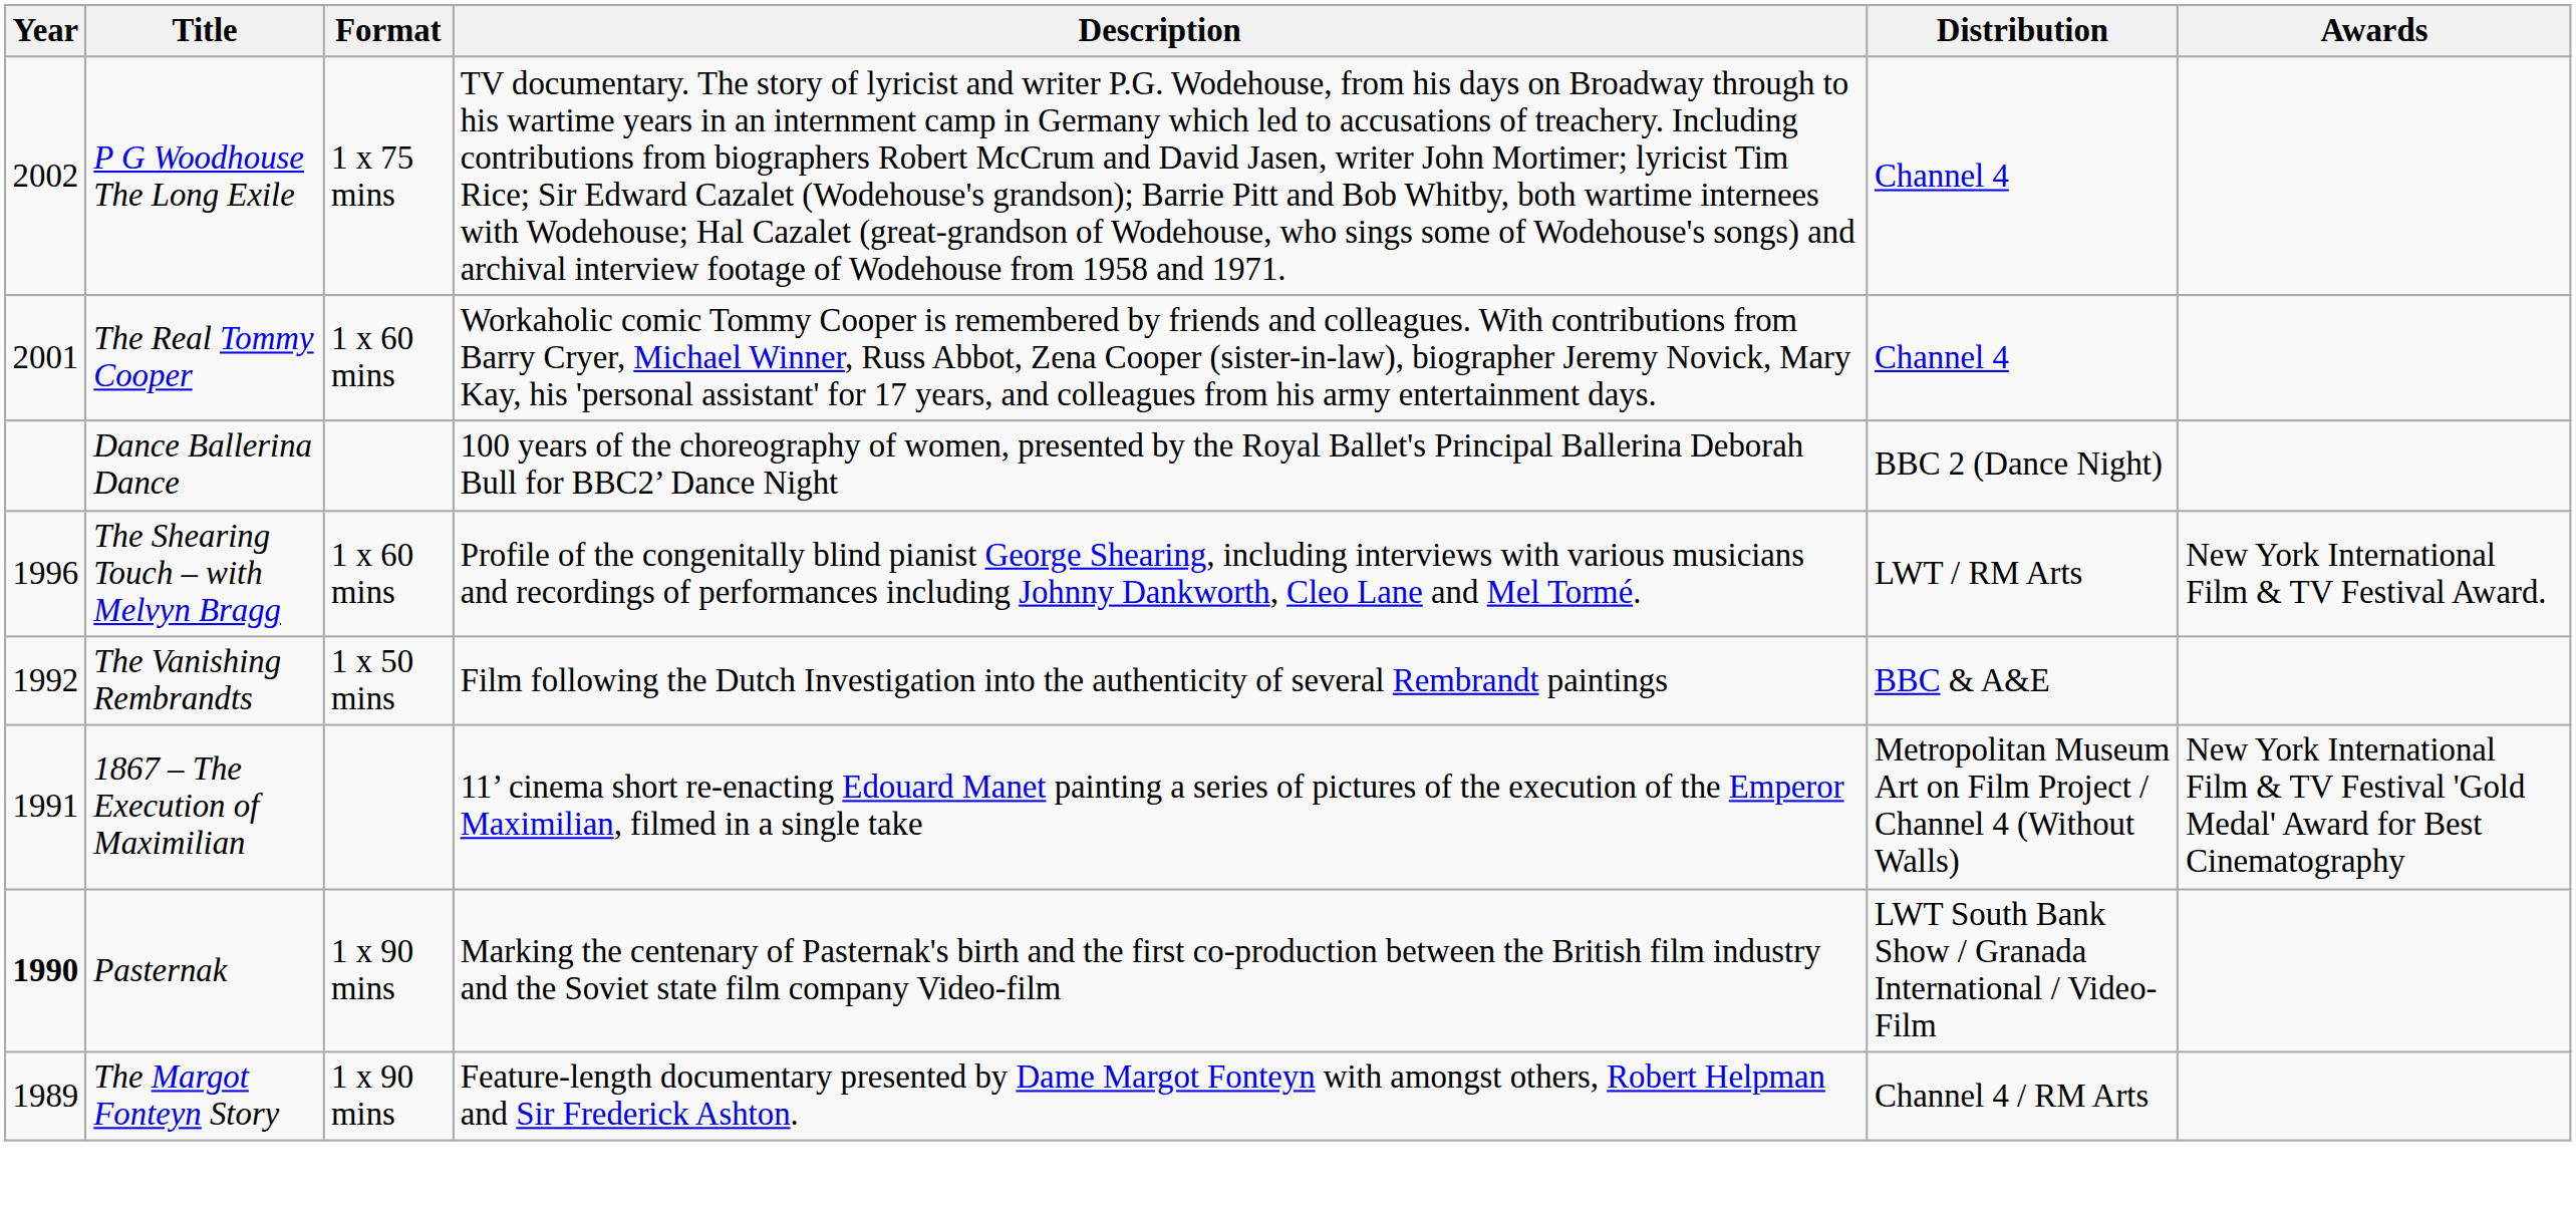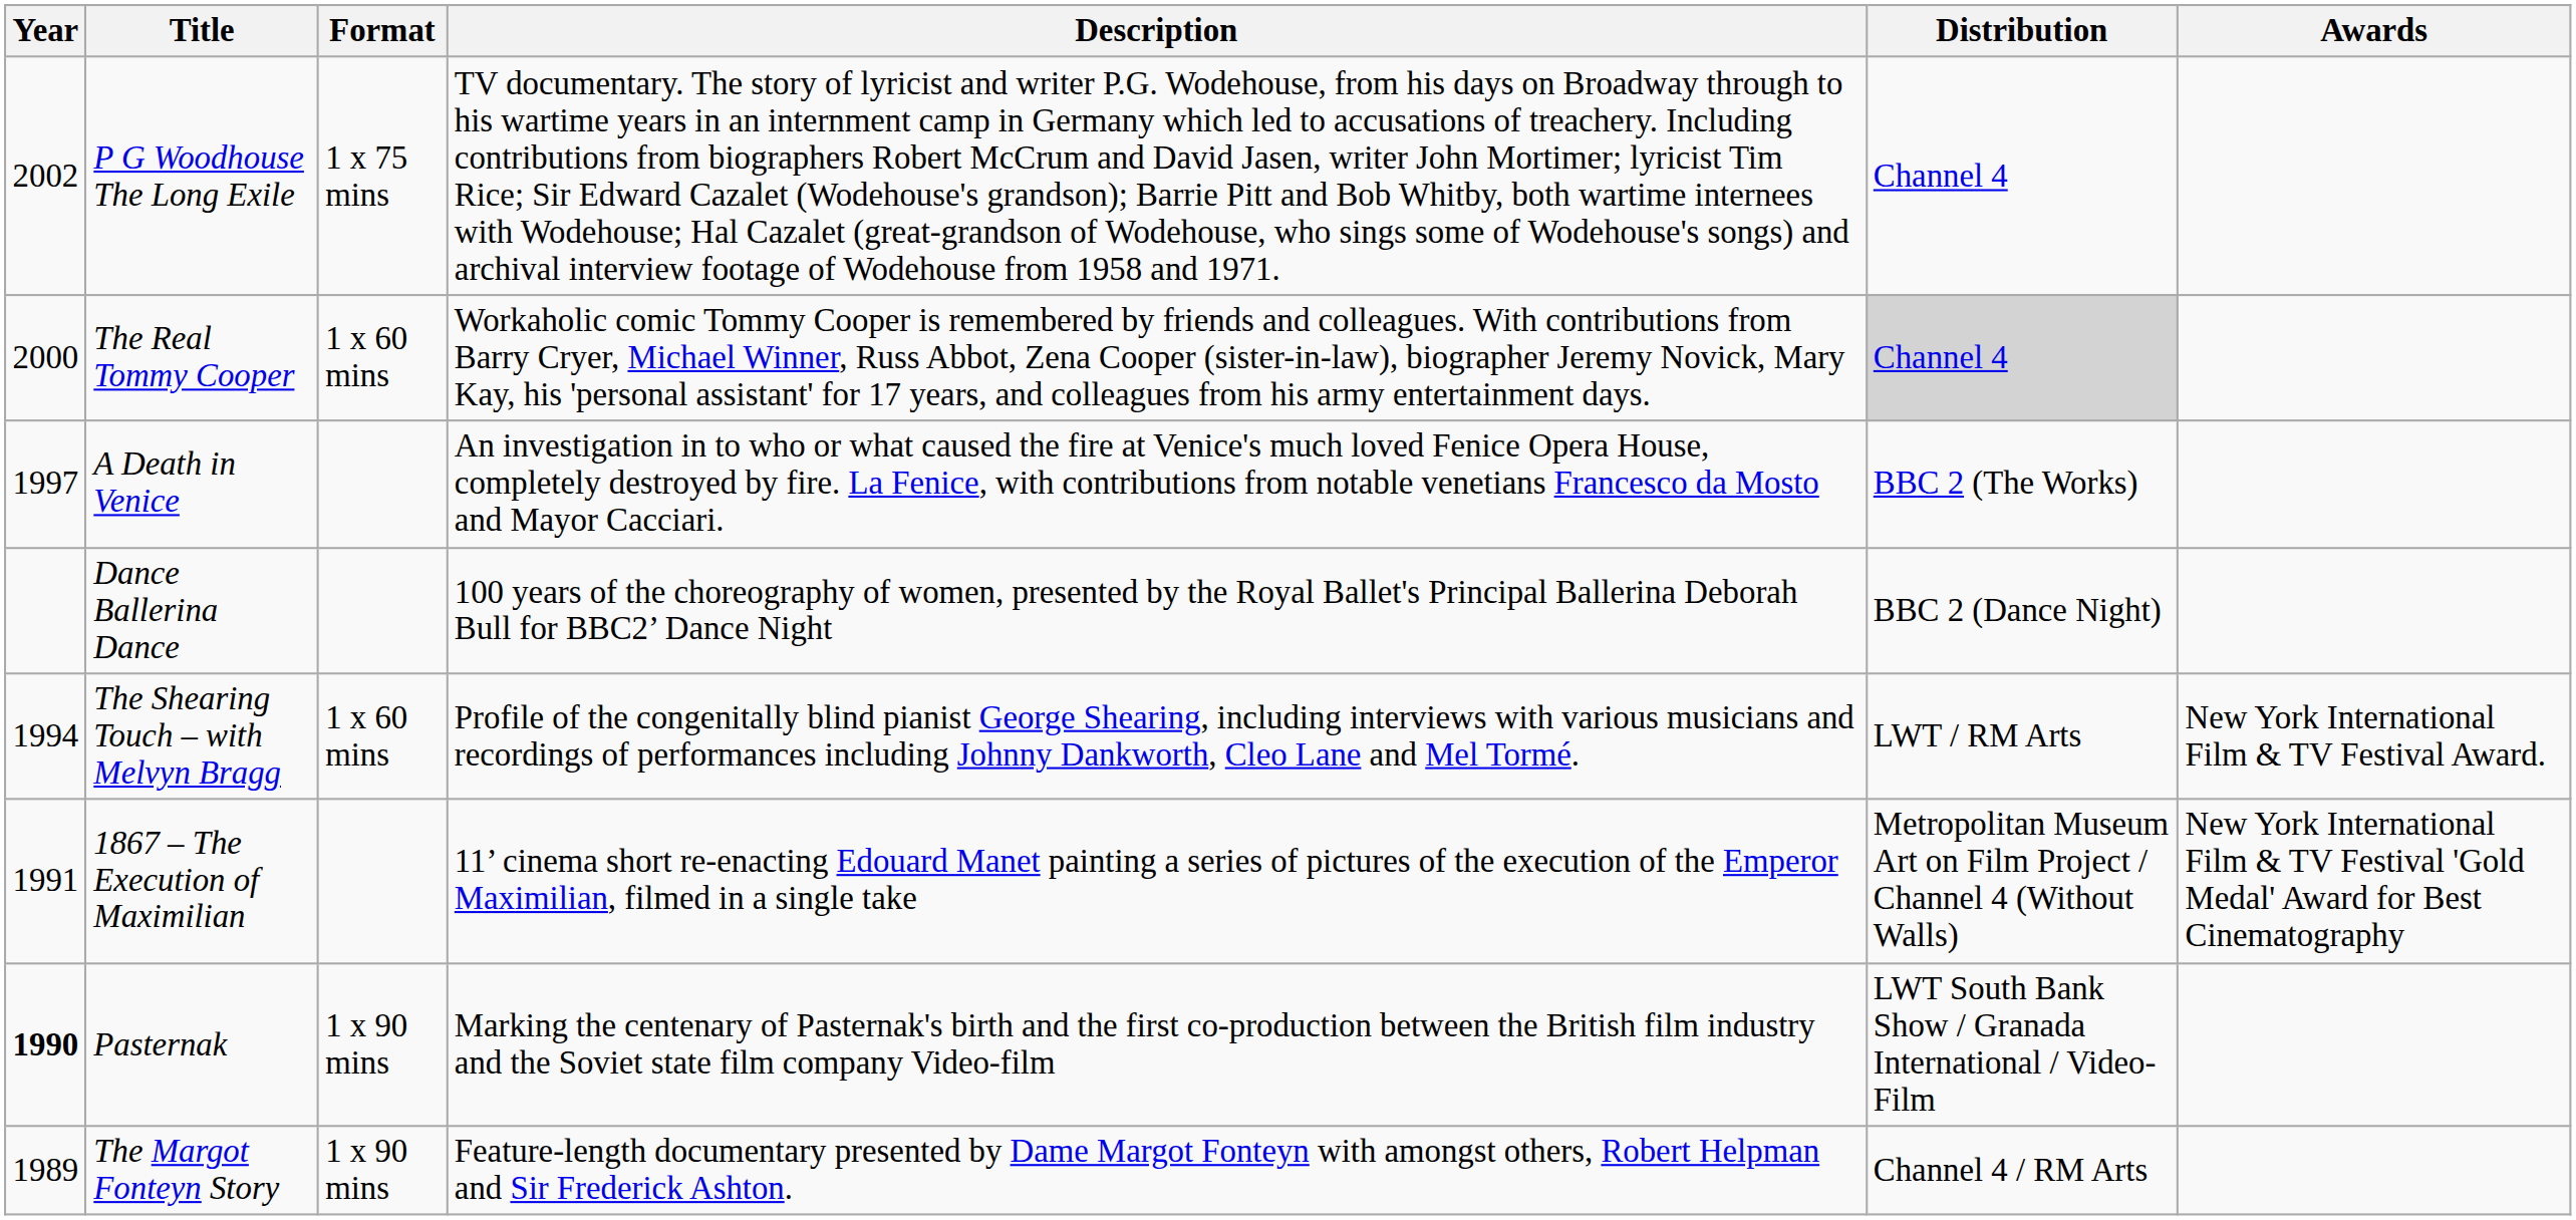The Real Tommy Cooper | Year: 2001 -> 2000
The Real Tommy Cooper | Distribution: no background -> lightgrey background
+ row: 1997 | A Death in Venice | An investigation in to who or what caused the fire at Venice's much loved Fenice Opera House, completely destroyed by fire. La Fenice, with contributions from notable venetians Francesco da Mosto and Mayor Cacciari. | BBC 2 (The Works)
The Shearing Touch – with Melvyn Bragg | Year: 1996 -> 1994
- row: 1992 | The Vanishing Rembrandts | 1 x 50 mins | Film following the Dutch Investigation into the authenticity of several Rembrandt paintings | BBC & A&E
